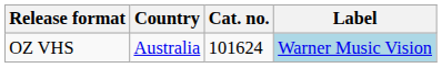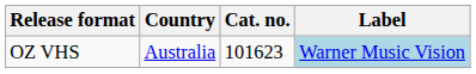OZ VHS | Cat. no.: 101624 -> 101623
